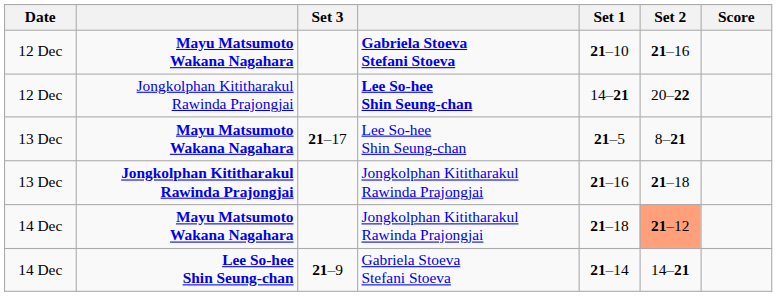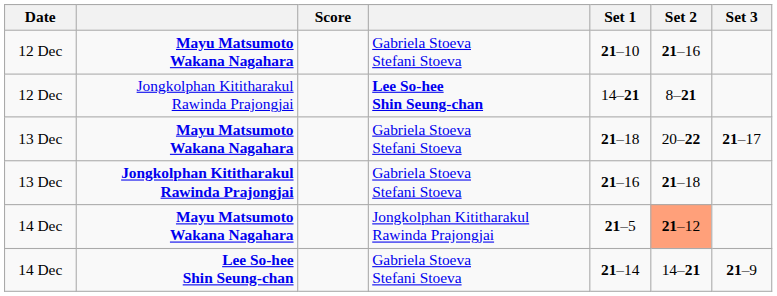columns swapped: Score <-> Set 3
12 Dec / Mayu Matsumoto Wakana Nagahara | column 4: bold -> normal
12 Dec / Jongkolphan Kititharakul Rawinda Prajongjai | Set 2: 20–22 -> 8–21
13 Dec / Mayu Matsumoto Wakana Nagahara | column 4: Lee So-hee Shin Seung-chan -> Gabriela Stoeva Stefani Stoeva
13 Dec / Mayu Matsumoto Wakana Nagahara | Set 1: 21–5 -> 21–18
13 Dec / Mayu Matsumoto Wakana Nagahara | Set 2: 8–21 -> 20–22
13 Dec / Jongkolphan Kititharakul Rawinda Prajongjai | column 4: Jongkolphan Kititharakul Rawinda Prajongjai -> Gabriela Stoeva Stefani Stoeva
14 Dec / Mayu Matsumoto Wakana Nagahara | Set 1: 21–18 -> 21–5
